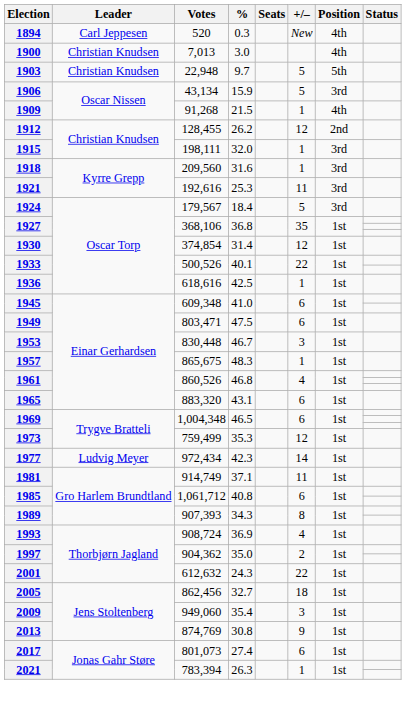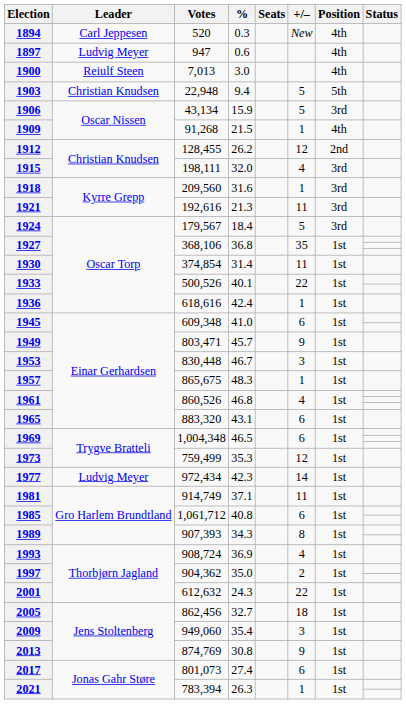+ row: 1897 | Ludvig Meyer | 947 | 0.6 | 4th
1900 | Leader: Christian Knudsen -> Reiulf Steen
1903 | %: 9.7 -> 9.4
1915 | +/–: 1 -> 4
1921 | %: 25.3 -> 21.3
1930 | +/–: 12 -> 11
1936 | %: 42.5 -> 42.4
1949 | %: 47.5 -> 45.7
1949 | +/–: 6 -> 9
